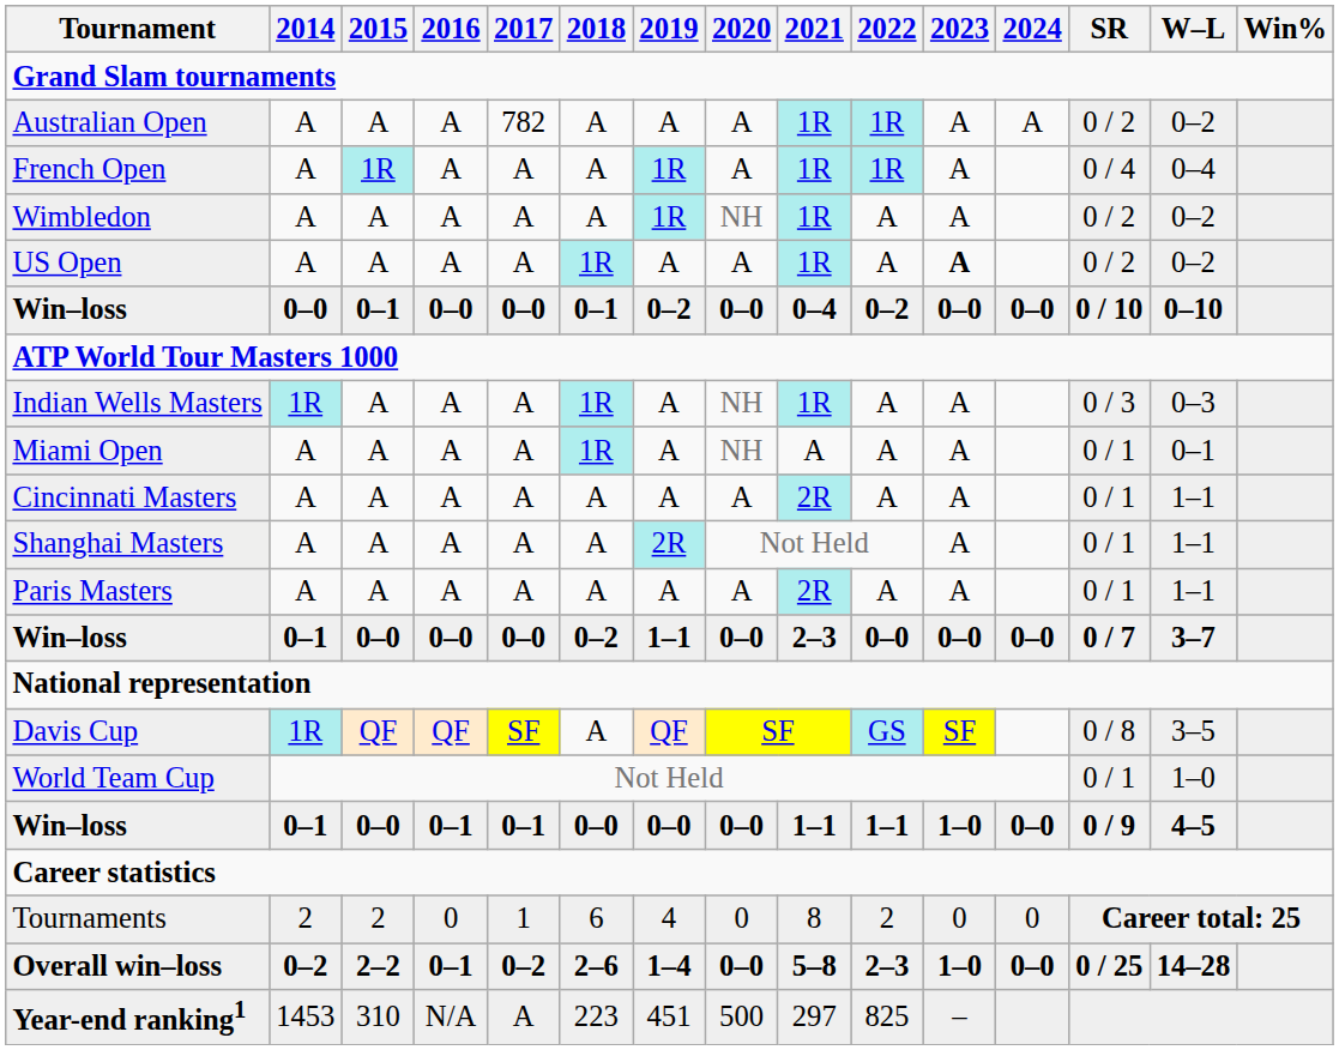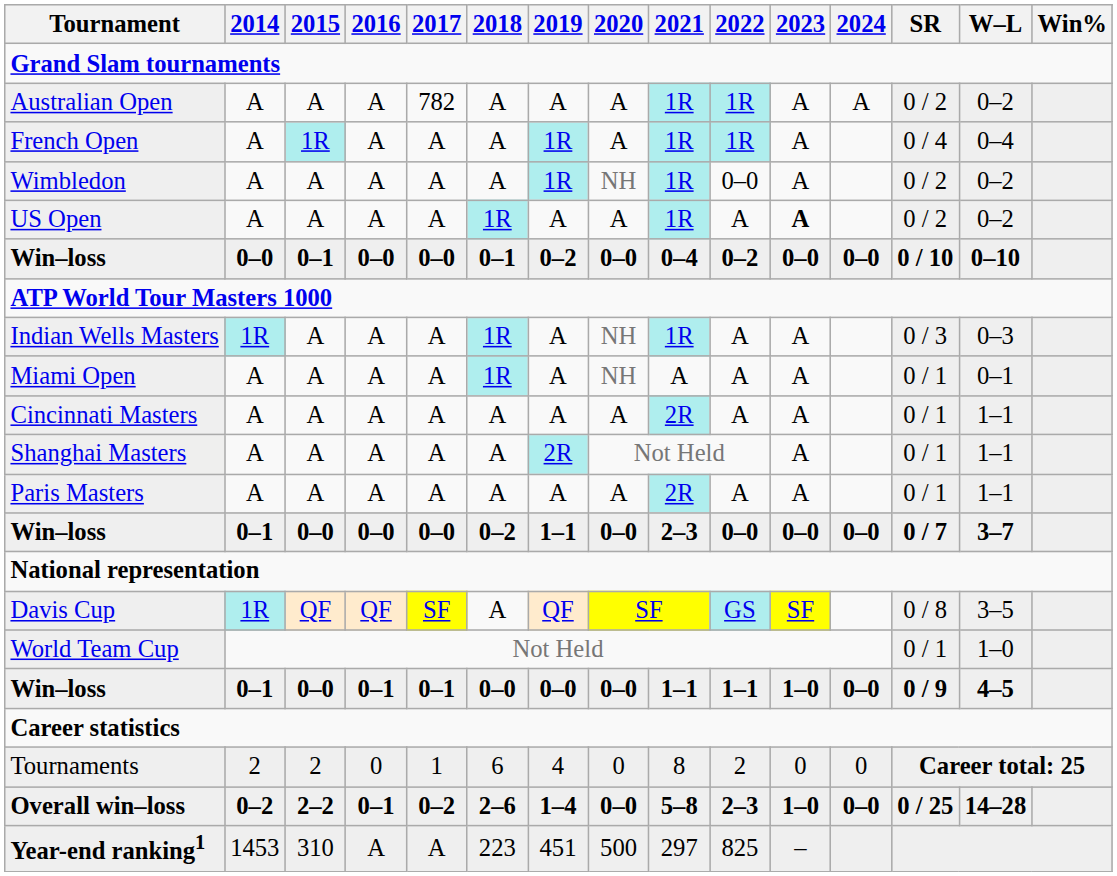Wimbledon | 2022: A -> 0–0
Year-end ranking1 | 2016: N/A -> A
